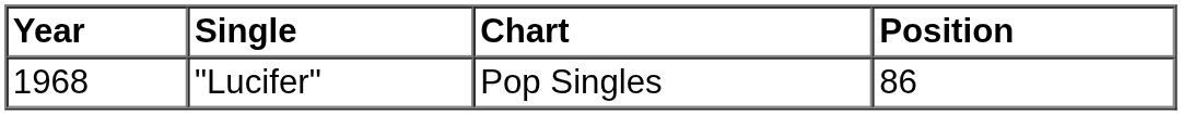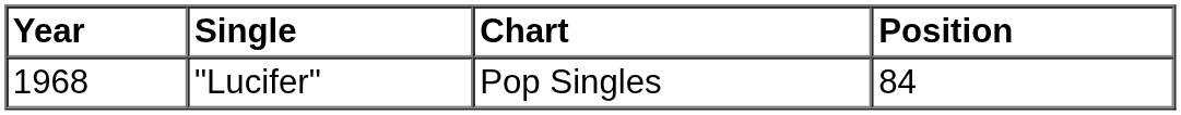"Lucifer" | Position: 86 -> 84
